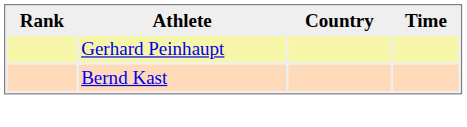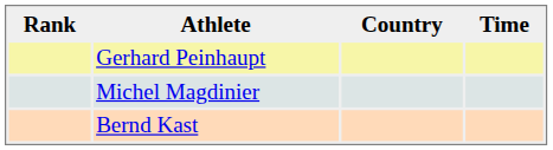+ row: Michel Magdinier
